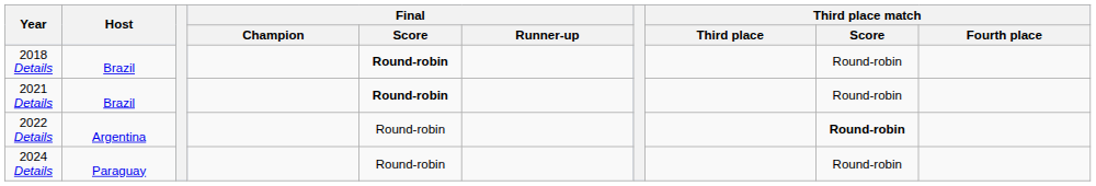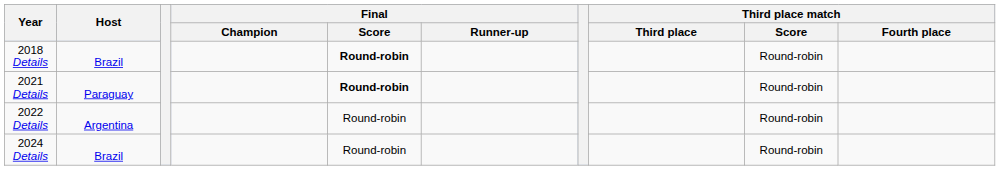2021 Details | Host: Brazil -> Paraguay
2022 Details | Third place match / Score: bold -> normal
2024 Details | Host: Paraguay -> Brazil
